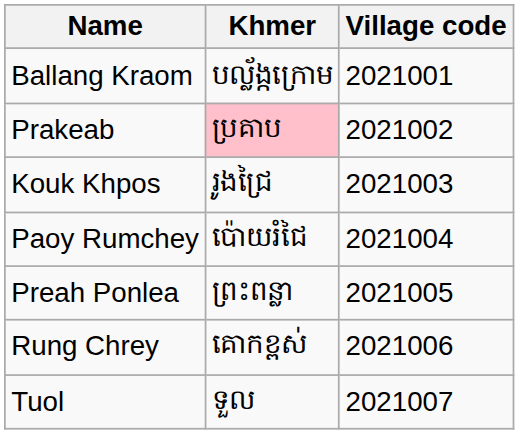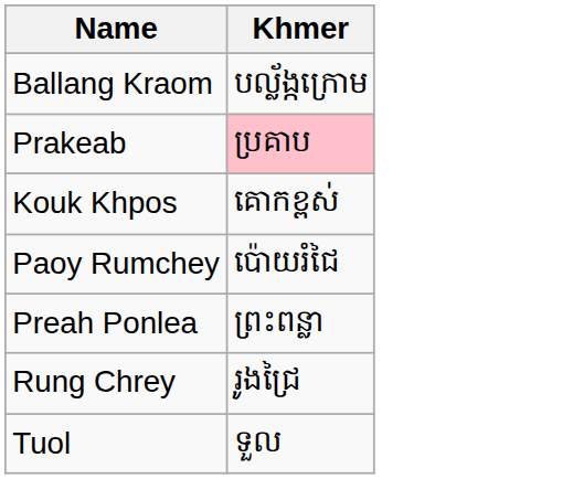- column: Village code | 2021001 | 2021002 | 2021003 | 2021004 | 2021005 | 2021006 | 2021007
Kouk Khpos | Khmer: រូងជ្រៃ -> គោកខ្ពស់
Rung Chrey | Khmer: គោកខ្ពស់ -> រូងជ្រៃ
